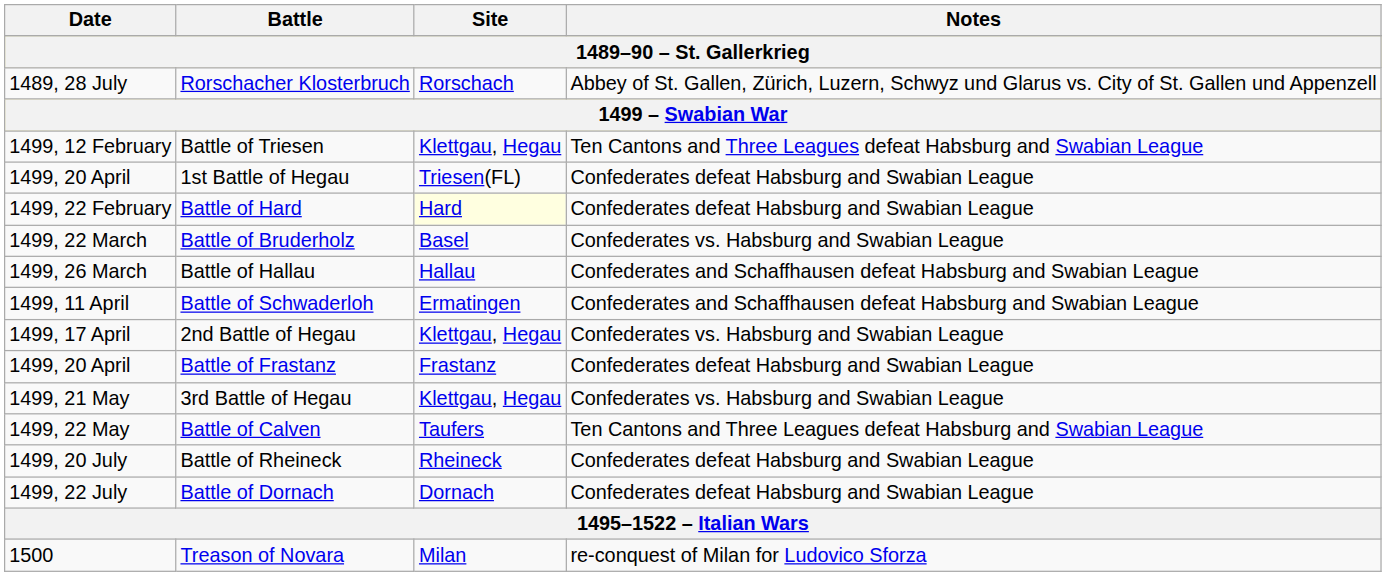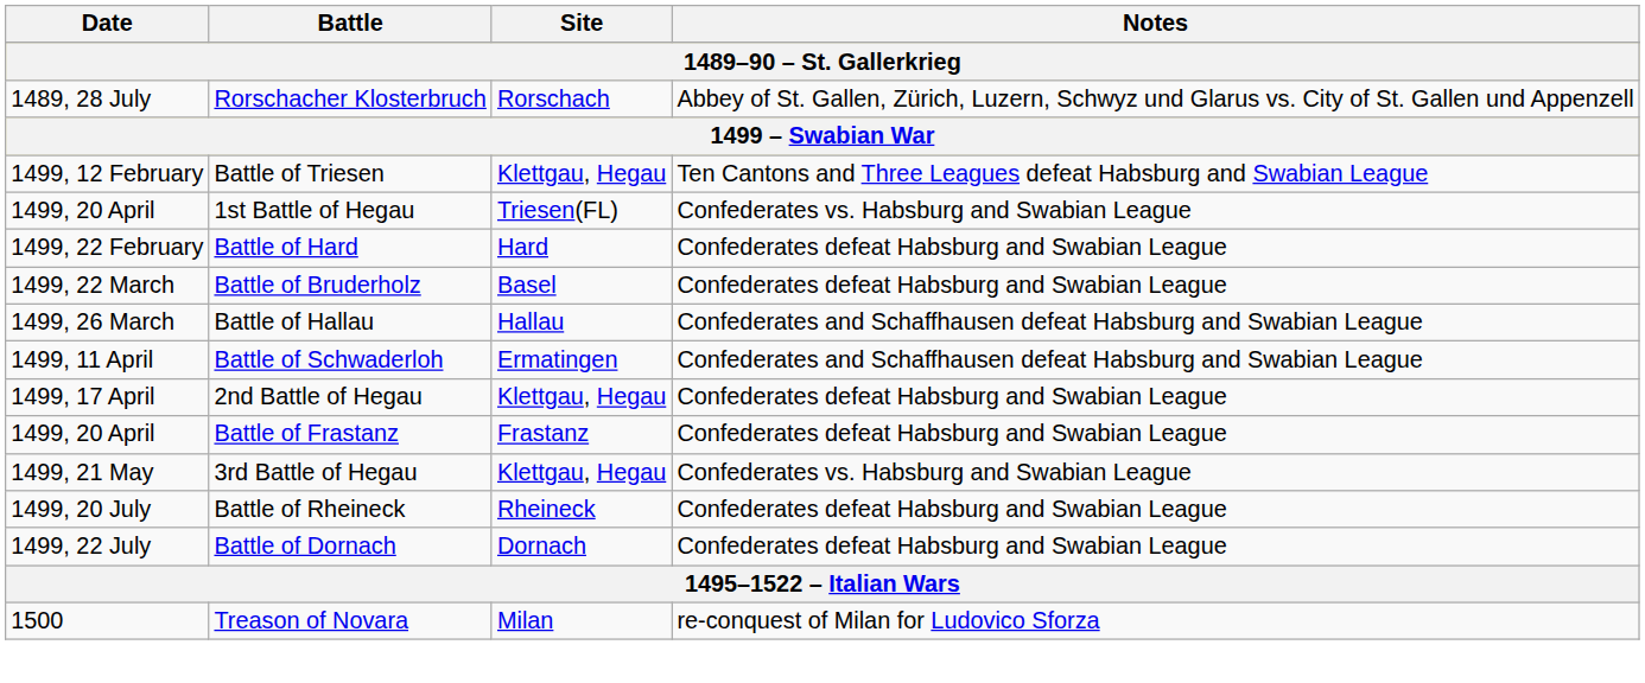1st Battle of Hegau | Notes: Confederates defeat Habsburg and Swabian League -> Confederates vs. Habsburg and Swabian League
Battle of Hard | Site: lightyellow background -> no background
Battle of Bruderholz | Notes: Confederates vs. Habsburg and Swabian League -> Confederates defeat Habsburg and Swabian League
2nd Battle of Hegau | Notes: Confederates vs. Habsburg and Swabian League -> Confederates defeat Habsburg and Swabian League
- row: 1499, 22 May | Battle of Calven | Taufers | Ten Cantons and Three Leagues defeat Habsburg and Swabian League
